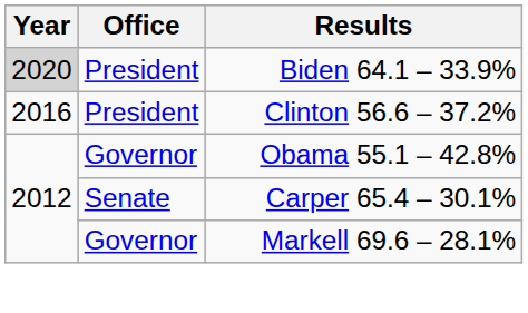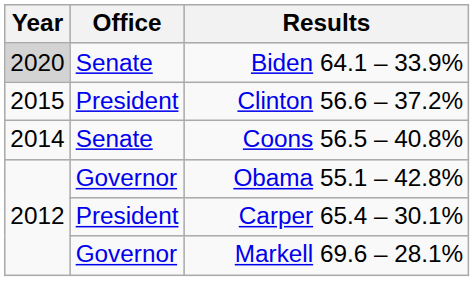Biden 64.1 – 33.9% | Office: President -> Senate
Clinton 56.6 – 37.2% | Year: 2016 -> 2015
+ row: 2014 | Senate | Coons 56.5 – 40.8%
Carper 65.4 – 30.1% | Office: Senate -> President
